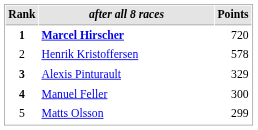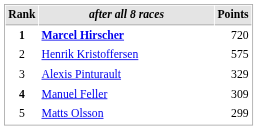Henrik Kristoffersen | Points: 578 -> 575
Alexis Pinturault | Rank: bold -> normal
Manuel Feller | Points: 300 -> 309
